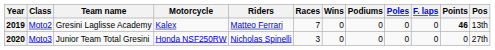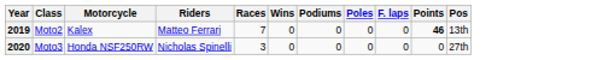- column: Team name | Gresini Laglisse Academy | Junior Team Total Gresini
